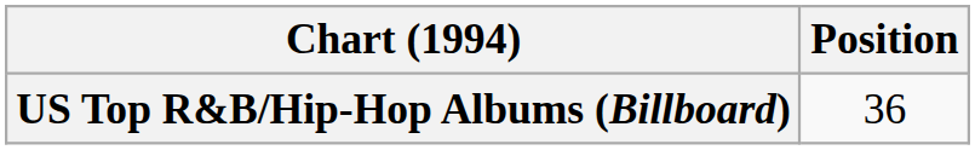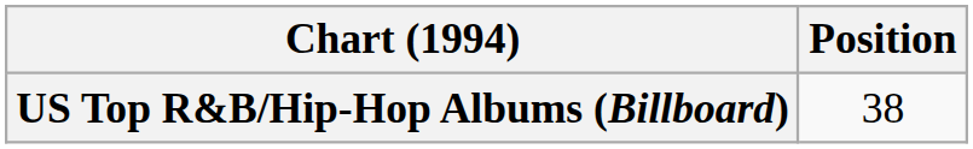US Top R&B/Hip-Hop Albums (Billboard) | Position: 36 -> 38
